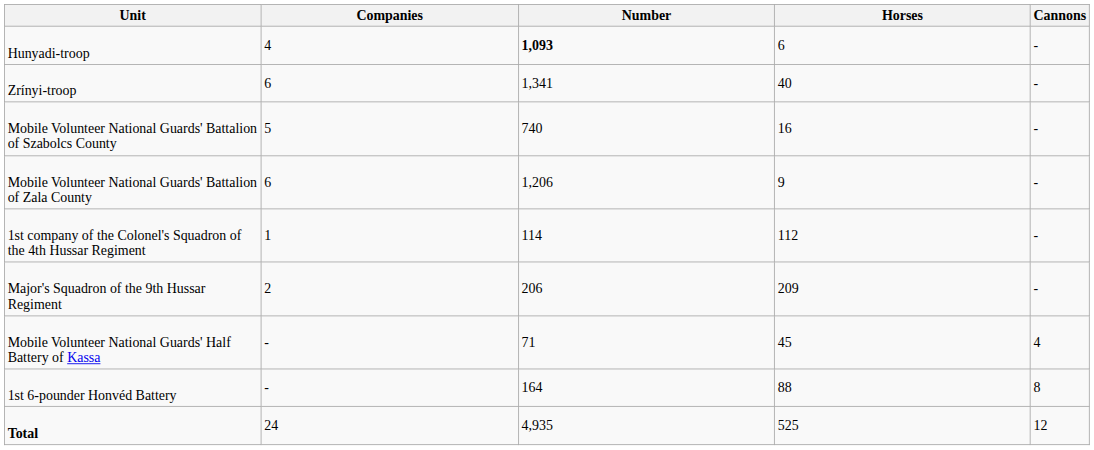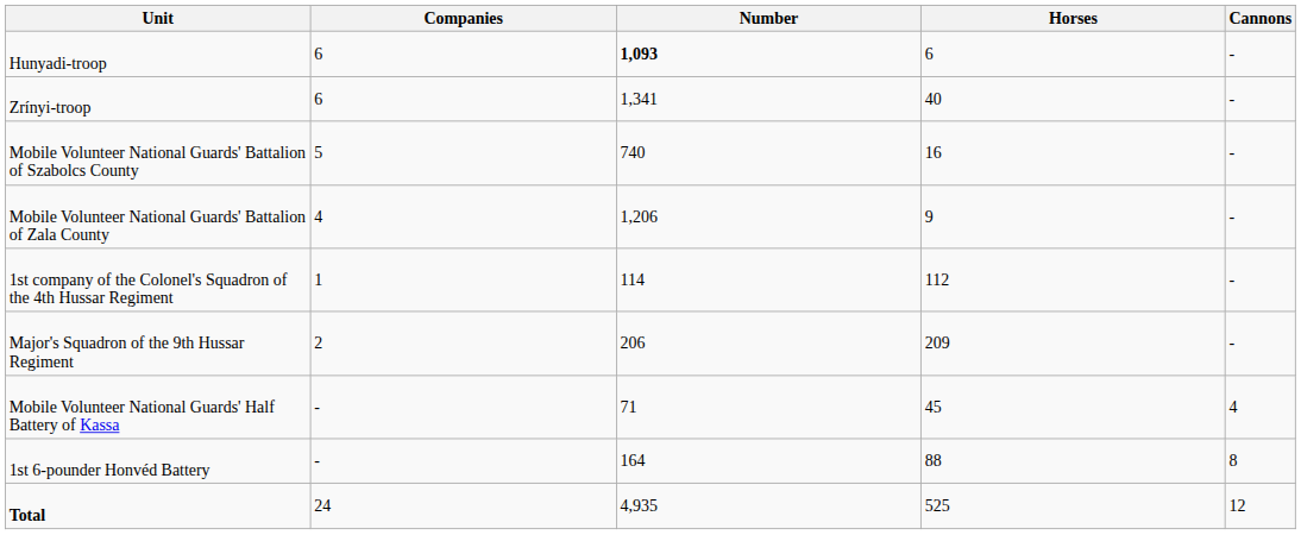Hunyadi-troop | Companies: 4 -> 6
Mobile Volunteer National Guards' Battalion of Zala County | Companies: 6 -> 4
